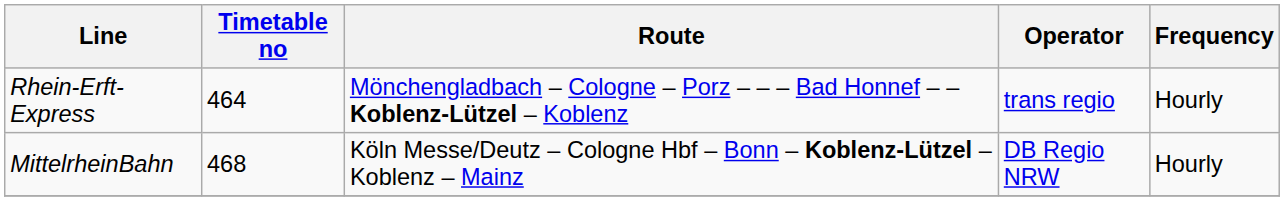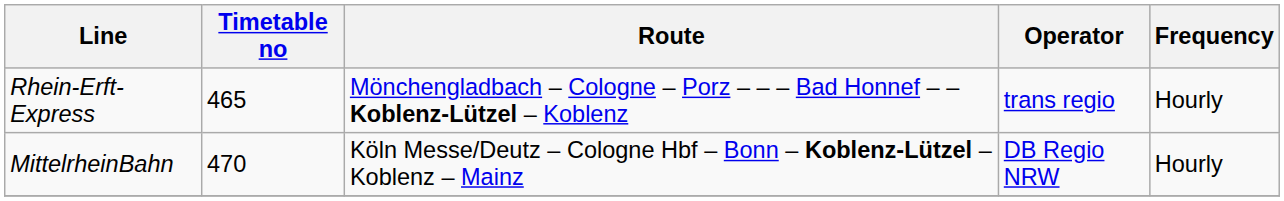Rhein-Erft-Express | Timetable no: 464 -> 465
MittelrheinBahn | Timetable no: 468 -> 470
